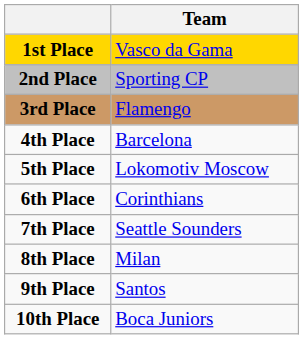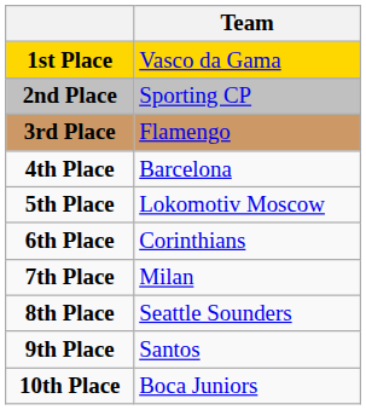7th Place | Team: Seattle Sounders -> Milan
8th Place | Team: Milan -> Seattle Sounders
